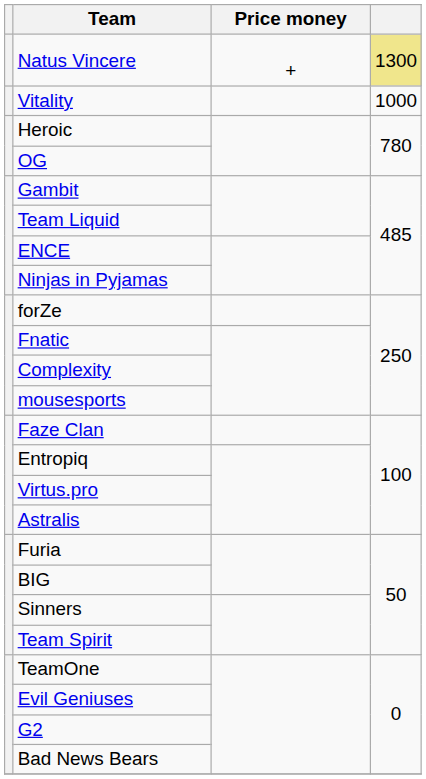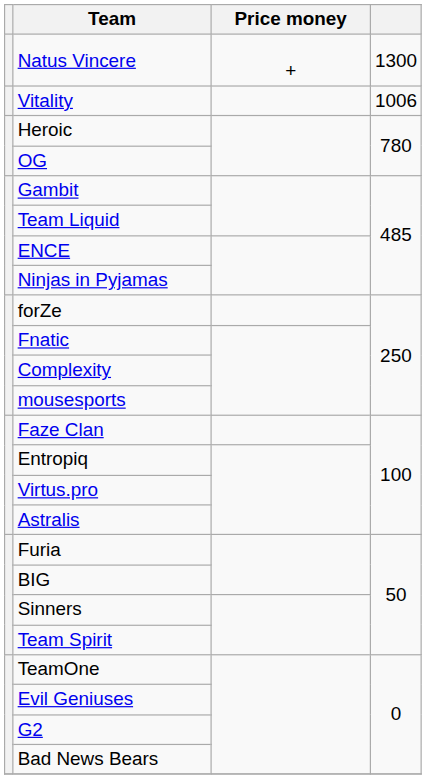Natus Vincere | column 4: khaki background -> no background
Vitality | column 4: 1000 -> 1006
